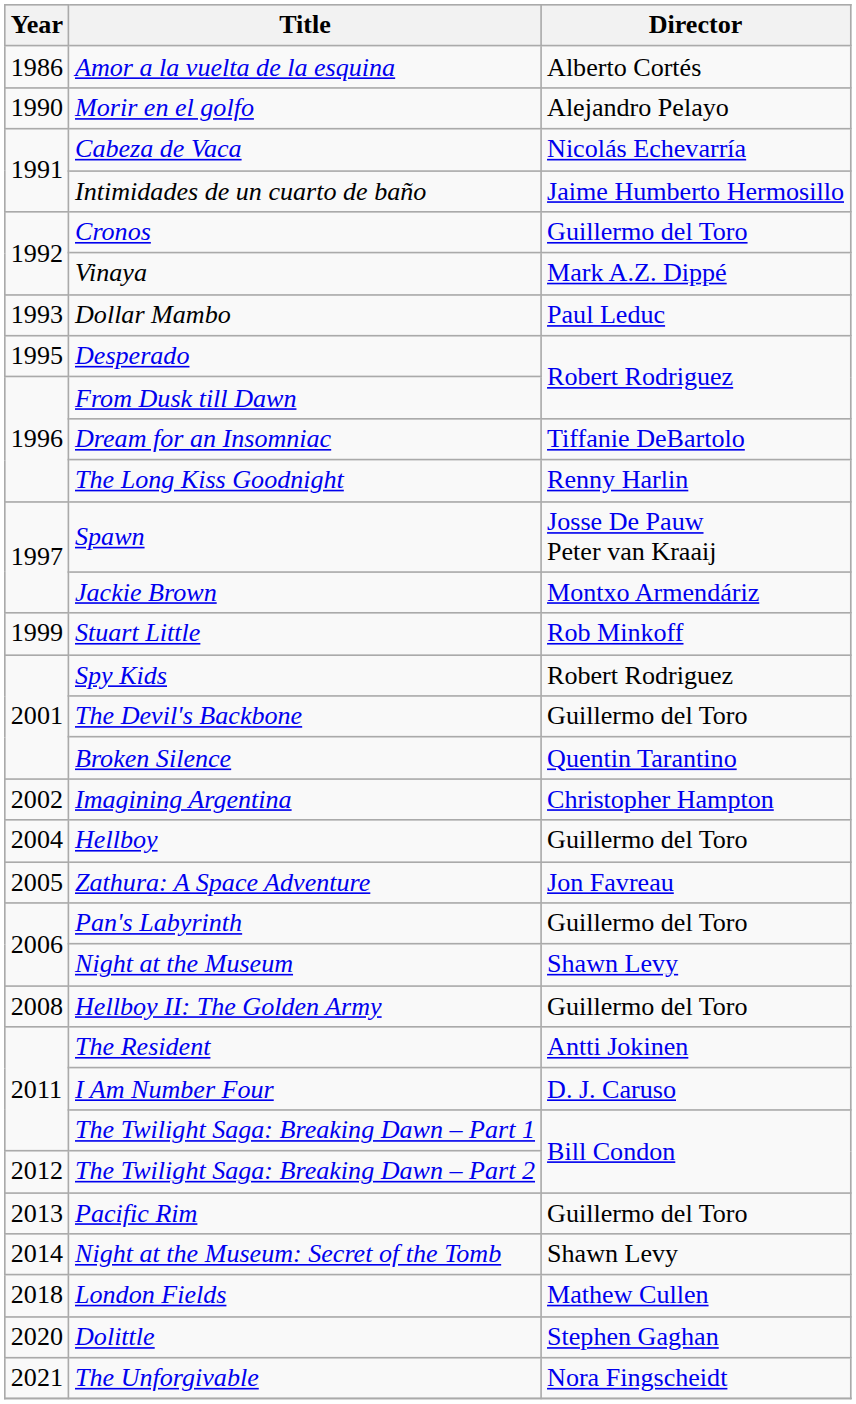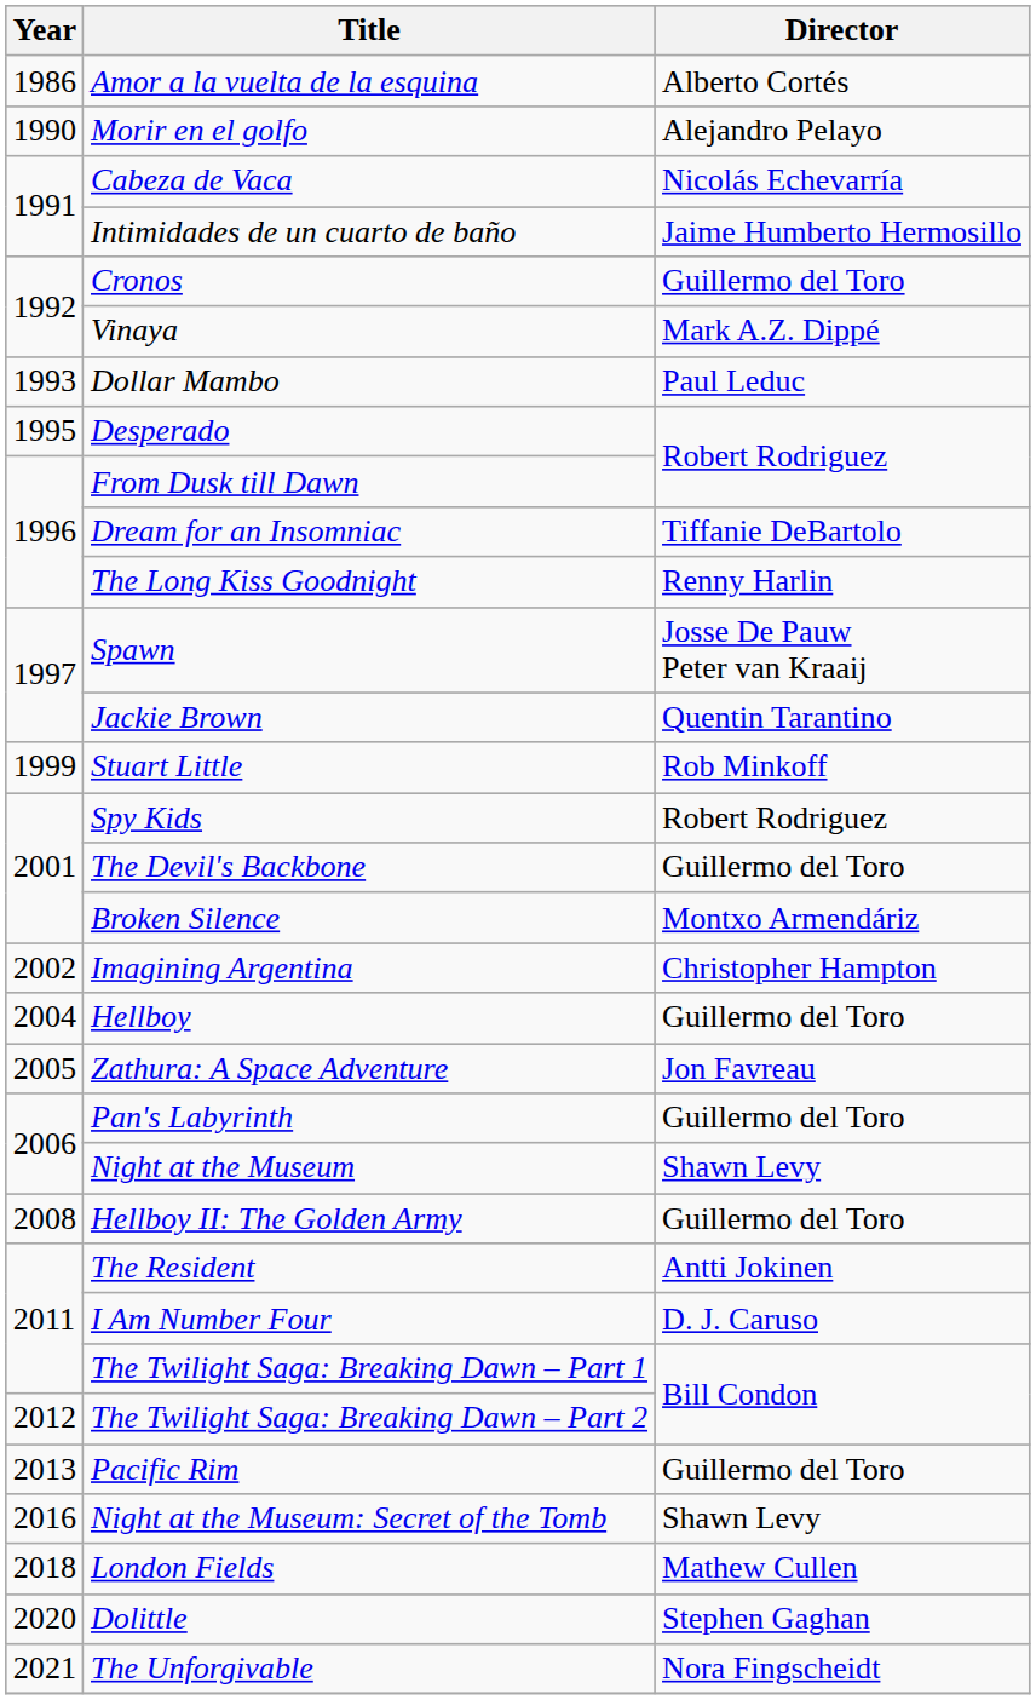Jackie Brown | Director: Montxo Armendáriz -> Quentin Tarantino
Broken Silence | Director: Quentin Tarantino -> Montxo Armendáriz
Night at the Museum: Secret of the Tomb | Year: 2014 -> 2016
